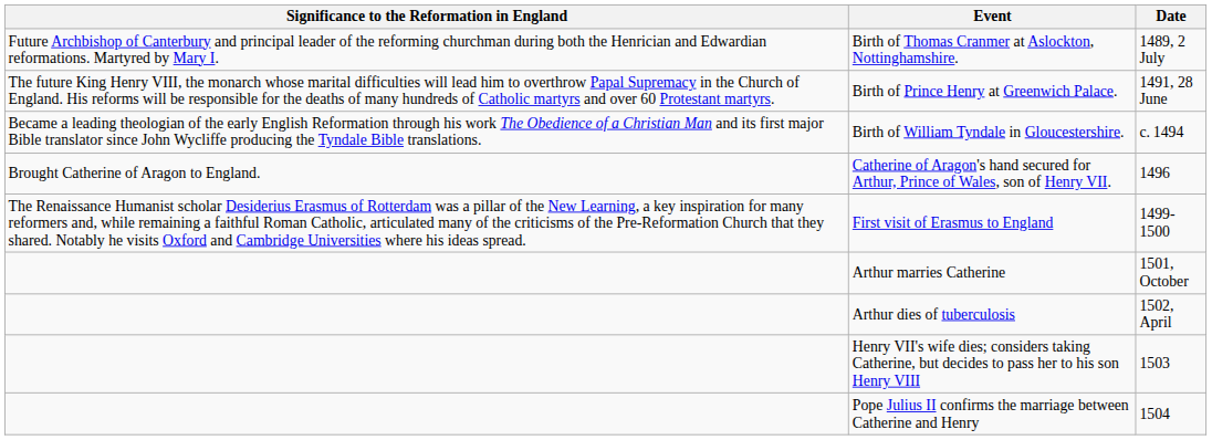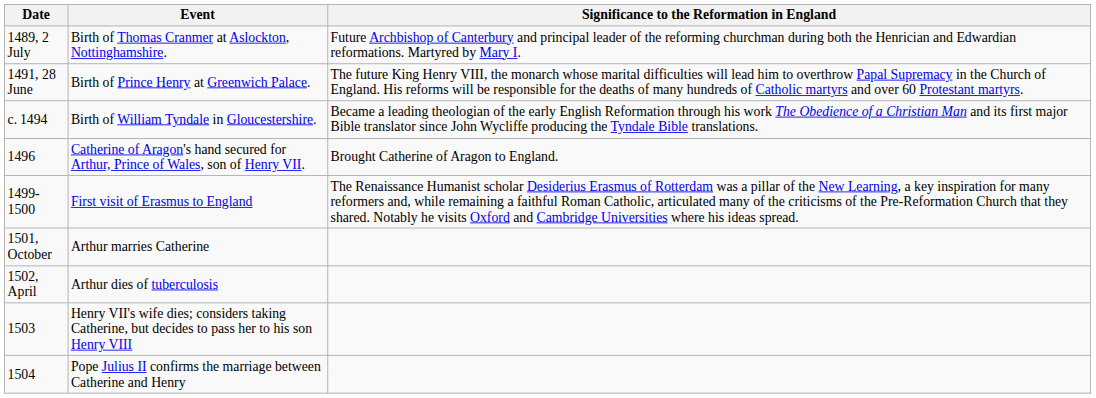columns swapped: Date <-> Significance to the Reformation in England
